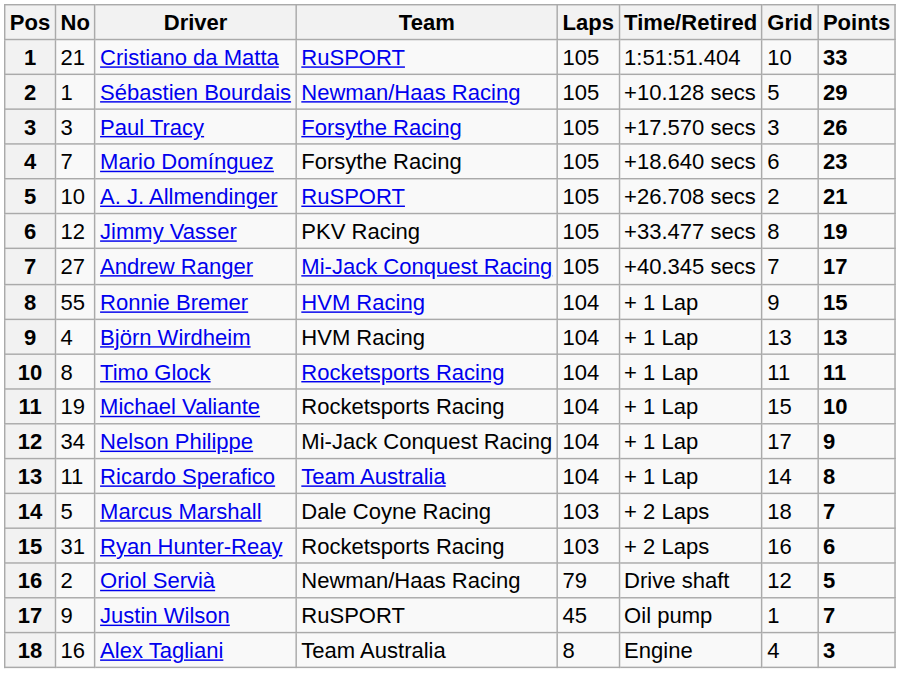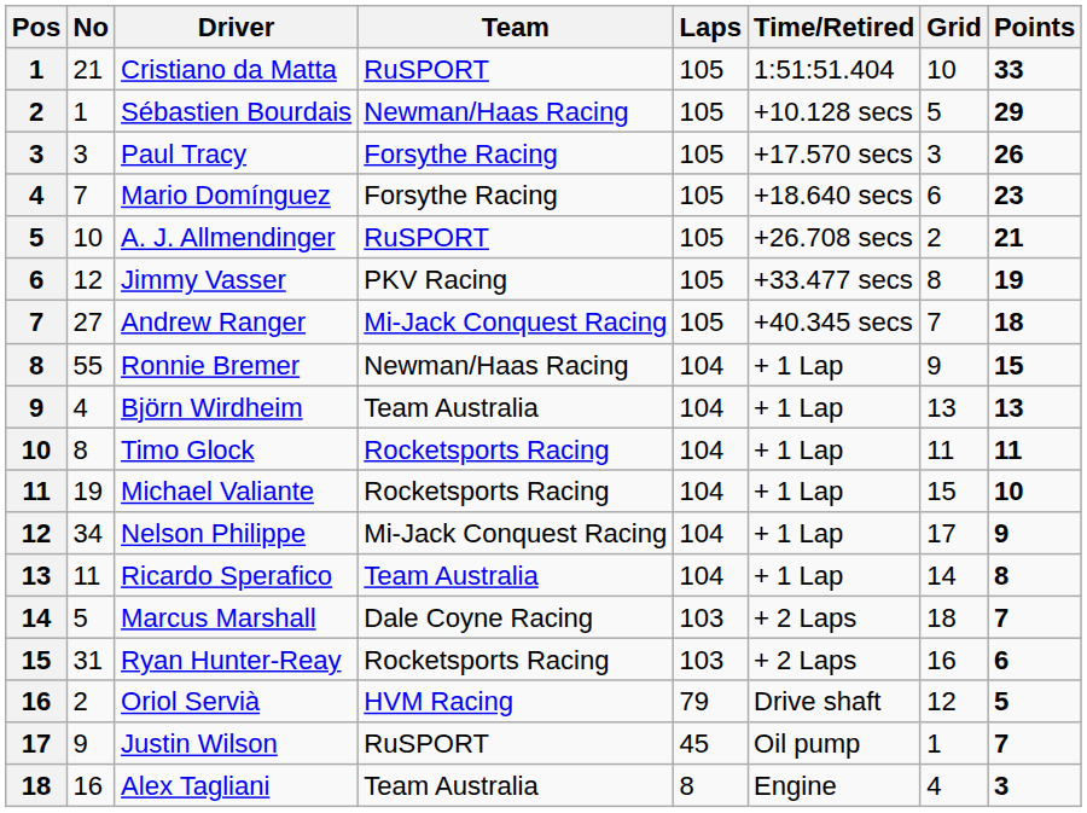Andrew Ranger | Points: 17 -> 18
Ronnie Bremer | Team: HVM Racing -> Newman/Haas Racing
Björn Wirdheim | Team: HVM Racing -> Team Australia
Oriol Servià | Team: Newman/Haas Racing -> HVM Racing
